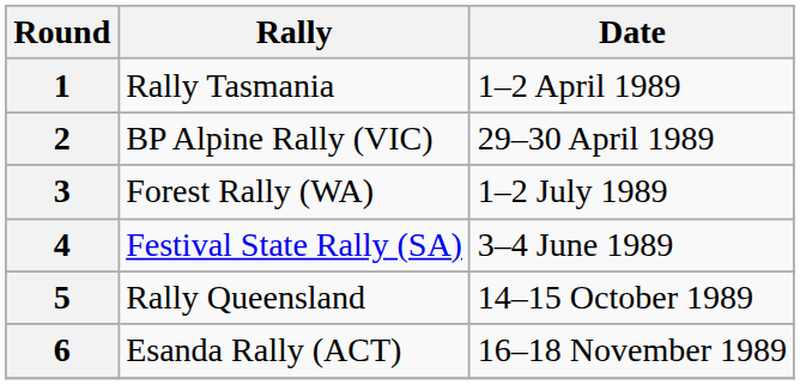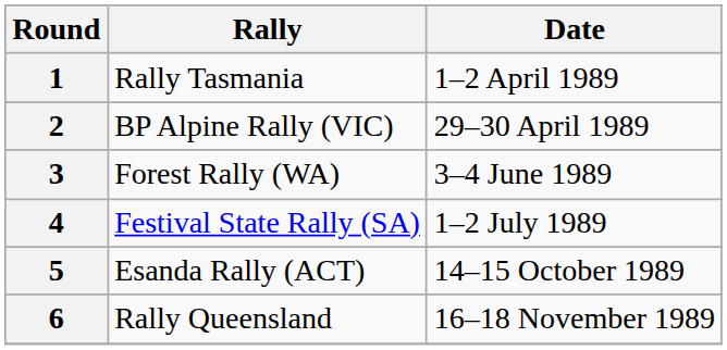3 | Date: 1–2 July 1989 -> 3–4 June 1989
4 | Date: 3–4 June 1989 -> 1–2 July 1989
5 | Rally: Rally Queensland -> Esanda Rally (ACT)
6 | Rally: Esanda Rally (ACT) -> Rally Queensland
